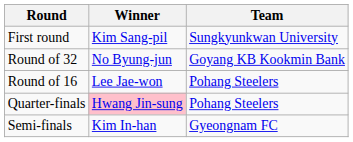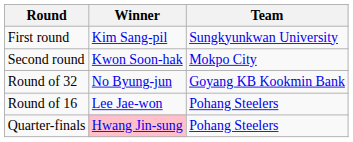+ row: Second round | Kwon Soon-hak | Mokpo City
- row: Semi-finals | Kim In-han | Gyeongnam FC
